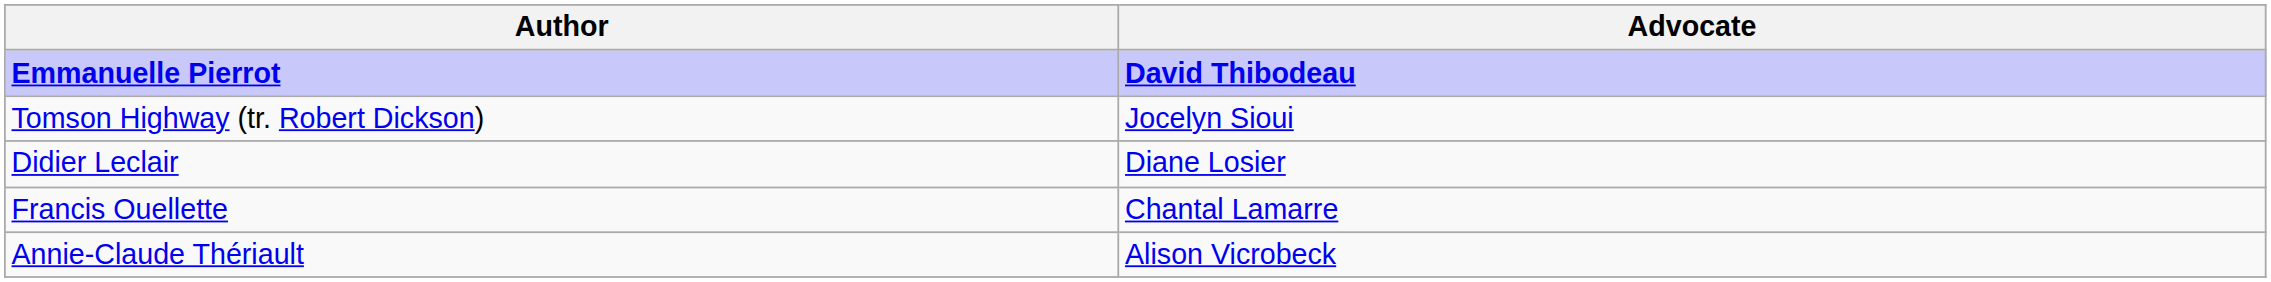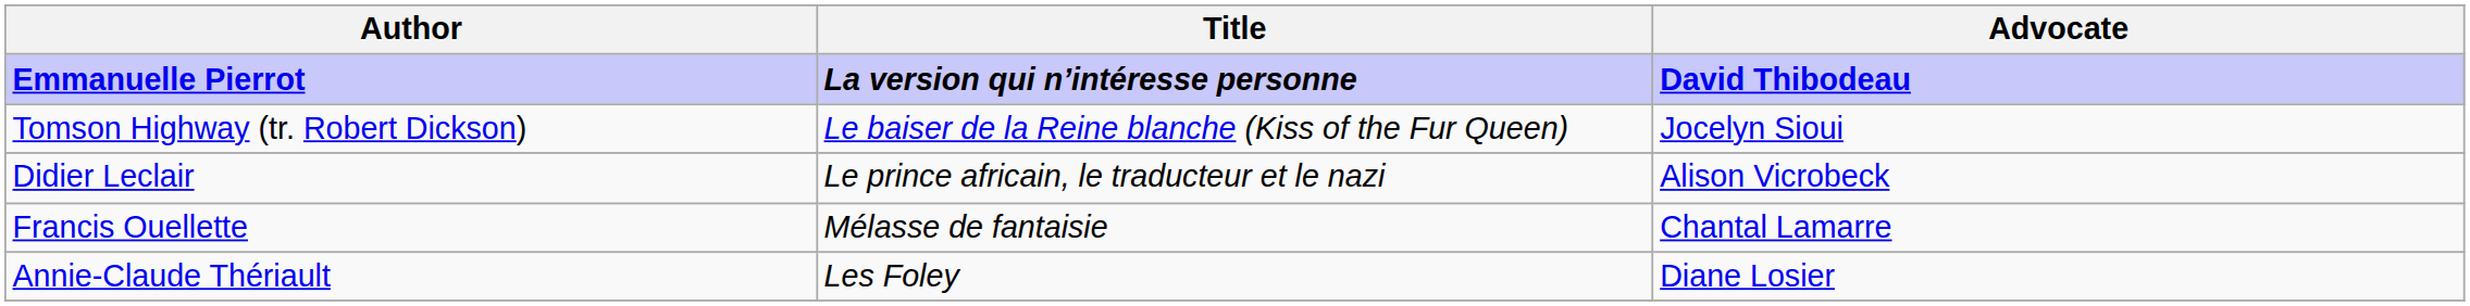+ column: Title | La version qui n’intéresse personne | Le baiser de la Reine blanche (Kiss of the Fur Queen) | Le prince africain, le traducteur et le nazi | Mélasse de fantaisie | Les Foley
Didier Leclair | Advocate: Diane Losier -> Alison Vicrobeck
Annie-Claude Thériault | Advocate: Alison Vicrobeck -> Diane Losier
